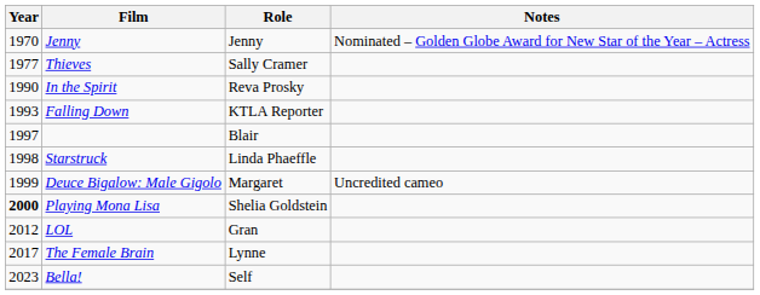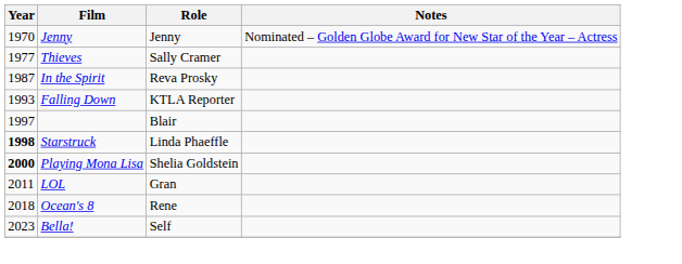In the Spirit | Year: 1990 -> 1987
Starstruck | Year: normal -> bold
- row: 1999 | Deuce Bigalow: Male Gigolo | Margaret | Uncredited cameo
LOL | Year: 2012 -> 2011
- row: 2017 | The Female Brain | Lynne
+ row: 2018 | Ocean's 8 | Rene
